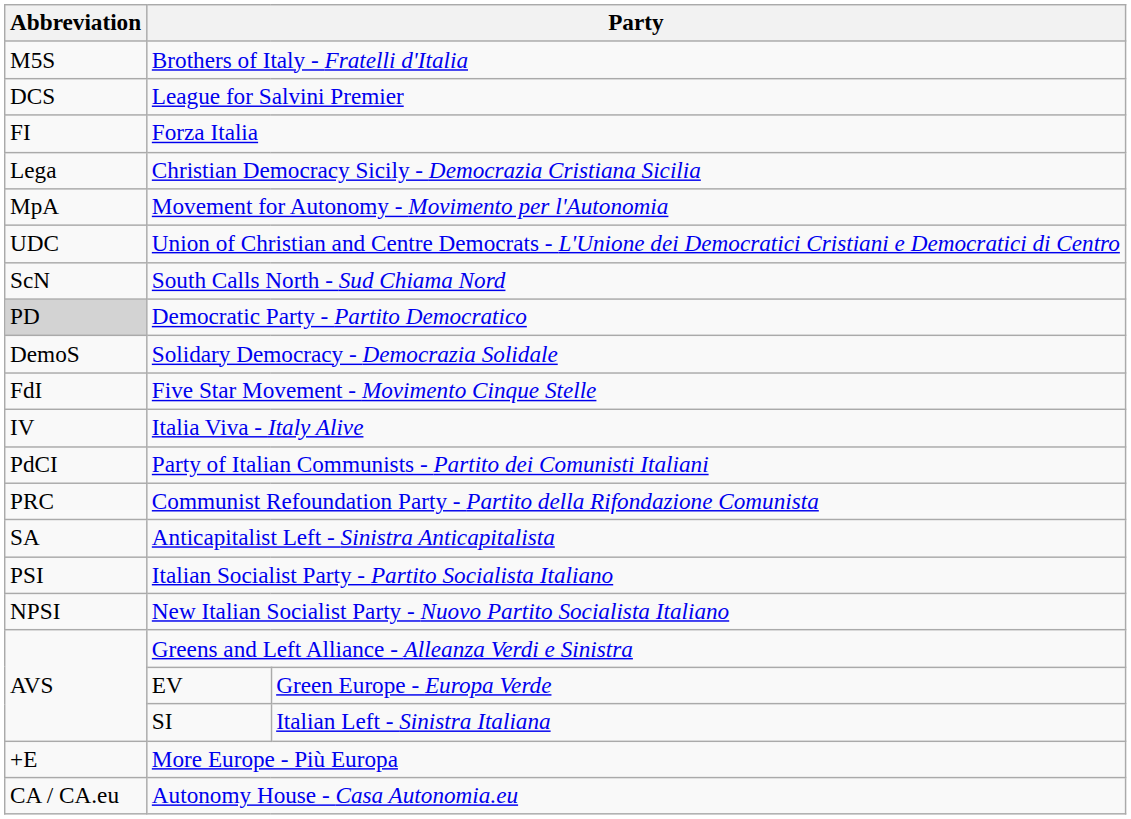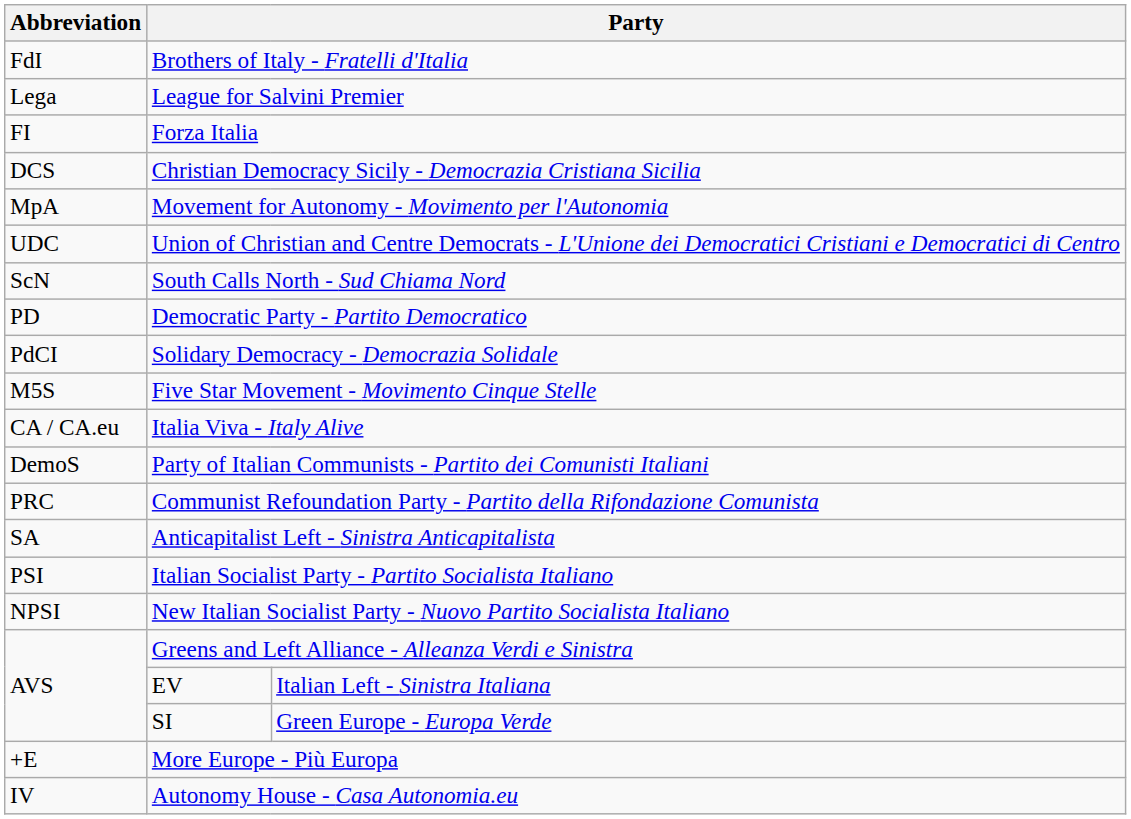Brothers of Italy - Fratelli d'Italia | Abbreviation: M5S -> FdI
League for Salvini Premier | Abbreviation: DCS -> Lega
Christian Democracy Sicily - Democrazia Cristiana Sicilia | Abbreviation: Lega -> DCS
Democratic Party - Partito Democratico | Abbreviation: lightgrey background -> no background
Solidary Democracy - Democrazia Solidale | Abbreviation: DemoS -> PdCI
Five Star Movement - Movimento Cinque Stelle | Abbreviation: FdI -> M5S
Italia Viva - Italy Alive | Abbreviation: IV -> CA / CA.eu
Party of Italian Communists - Partito dei Comunisti Italiani | Abbreviation: PdCI -> DemoS
EV | column 3: Green Europe - Europa Verde -> Italian Left - Sinistra Italiana
SI | column 3: Italian Left - Sinistra Italiana -> Green Europe - Europa Verde
Autonomy House - Casa Autonomia.eu | Abbreviation: CA / CA.eu -> IV
